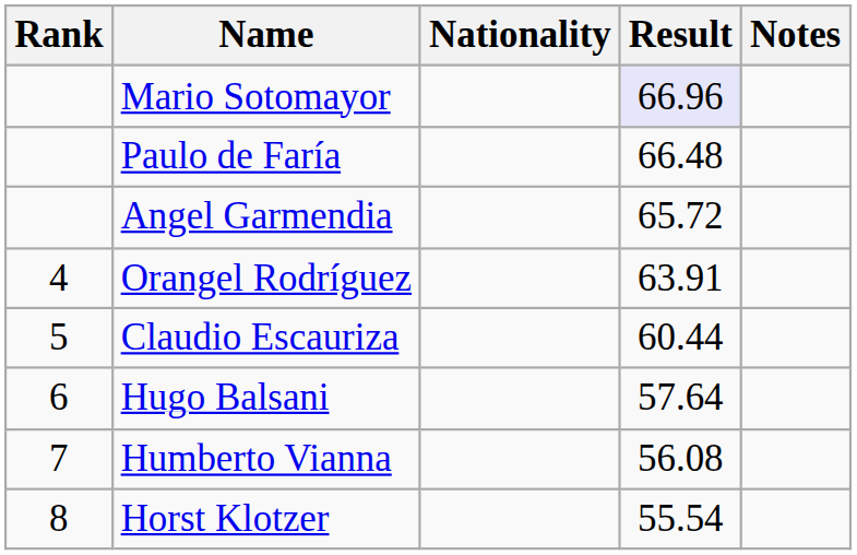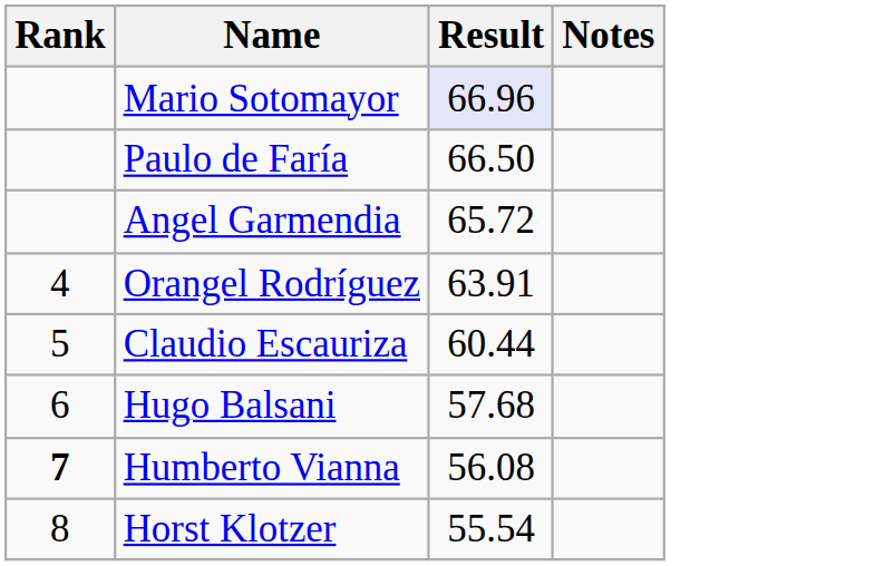- column: Nationality
Paulo de Faría | Result: 66.48 -> 66.50
Hugo Balsani | Result: 57.64 -> 57.68
Humberto Vianna | Rank: normal -> bold
